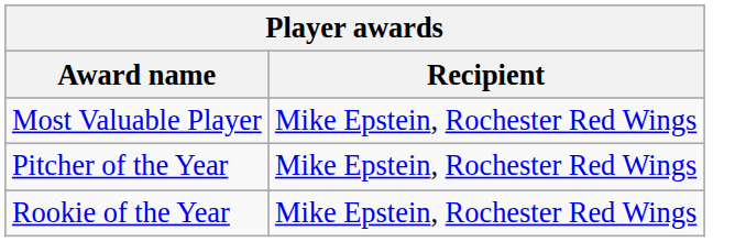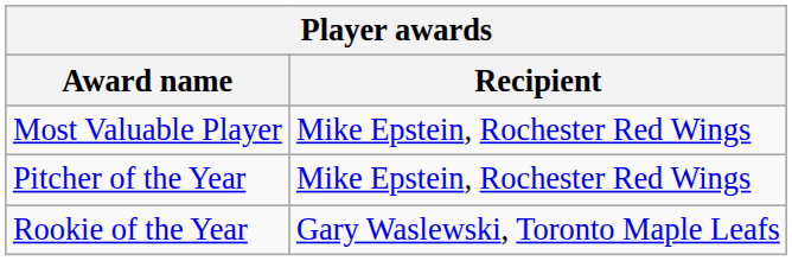Rookie of the Year | Recipient: Mike Epstein, Rochester Red Wings -> Gary Waslewski, Toronto Maple Leafs
